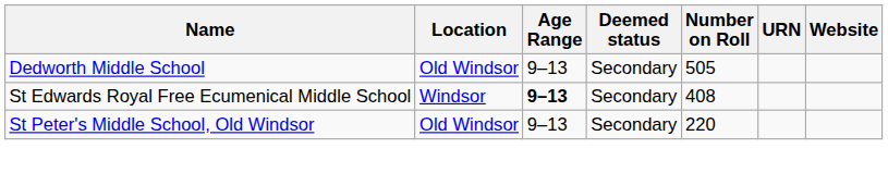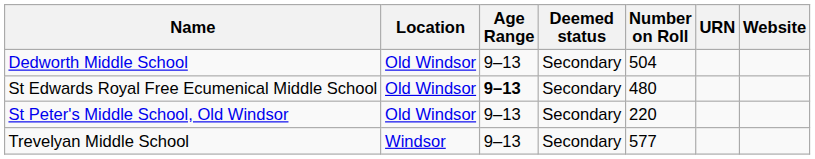Dedworth Middle School | Number on Roll: 505 -> 504
St Edwards Royal Free Ecumenical Middle School | Location: Windsor -> Old Windsor
St Edwards Royal Free Ecumenical Middle School | Number on Roll: 408 -> 480
+ row: Trevelyan Middle School | Windsor | 9–13 | Secondary | 577
